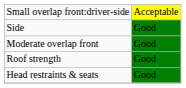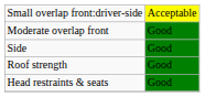rows swapped: Moderate overlap front <-> Side
